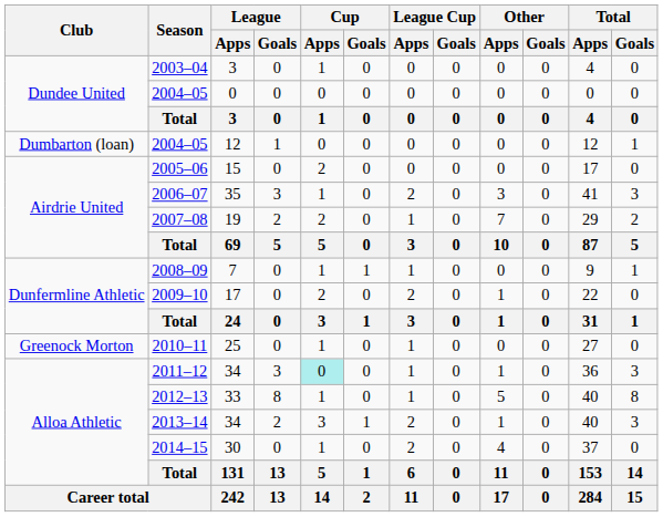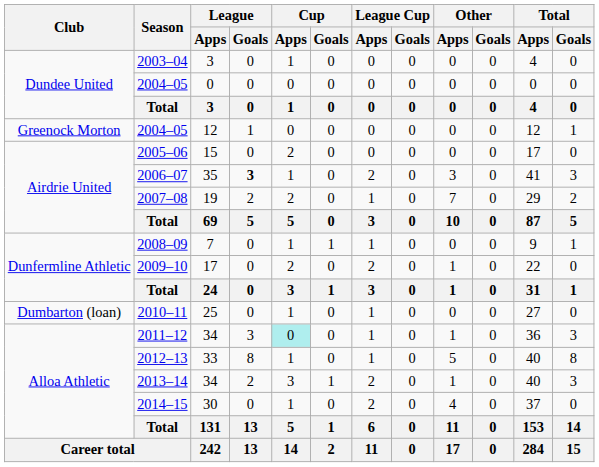2004–05 / 12 | Club: Dumbarton (loan) -> Greenock Morton
2006–07 | League / Goals: normal -> bold
2010–11 | Club: Greenock Morton -> Dumbarton (loan)
